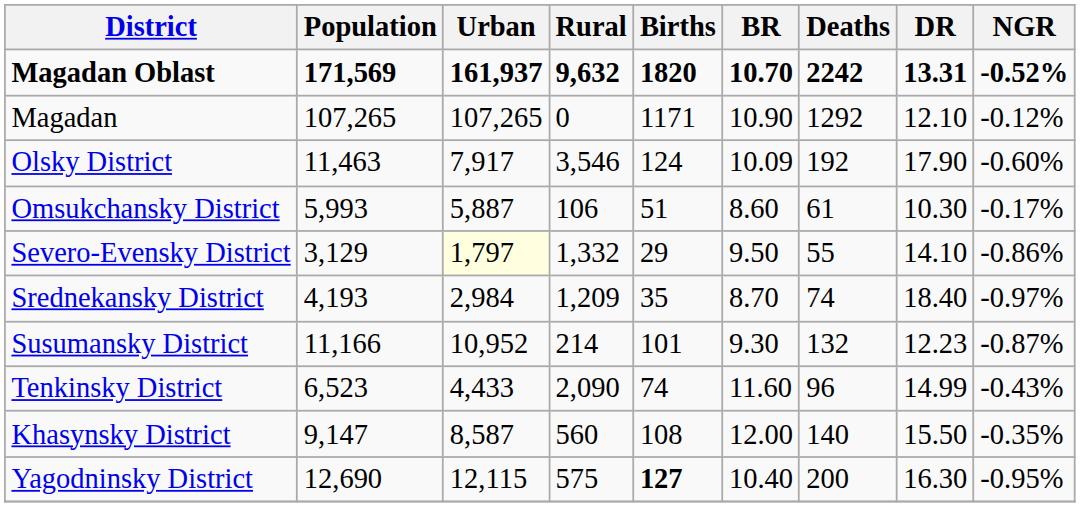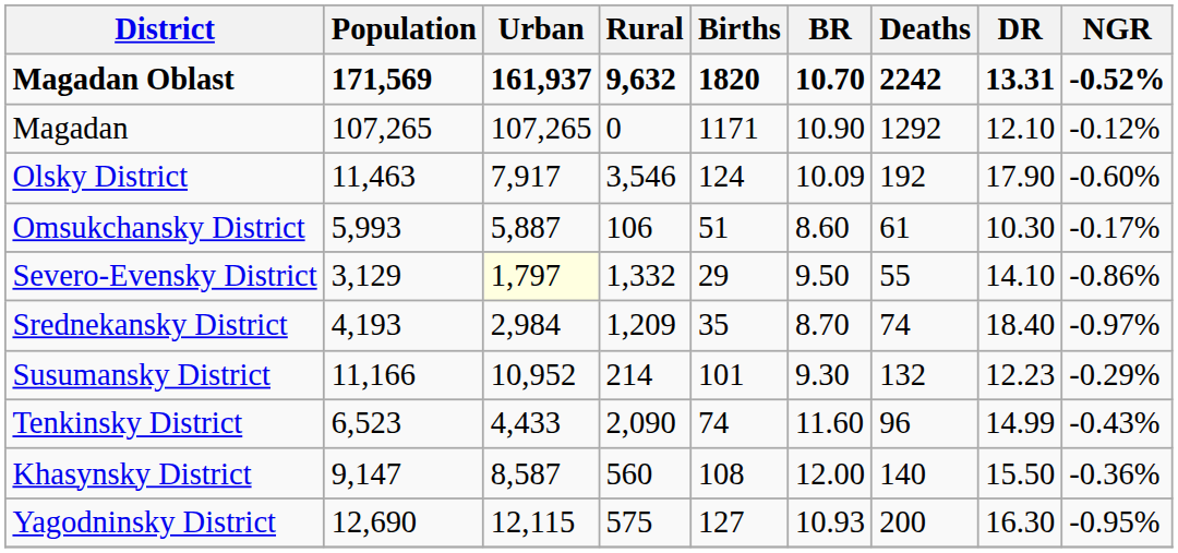Susumansky District | NGR: -0.87% -> -0.29%
Khasynsky District | NGR: -0.35% -> -0.36%
Yagodninsky District | Births: bold -> normal
Yagodninsky District | BR: 10.40 -> 10.93
